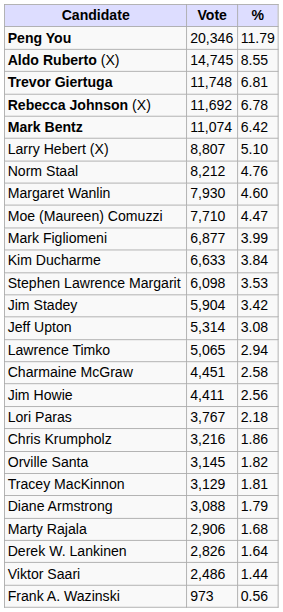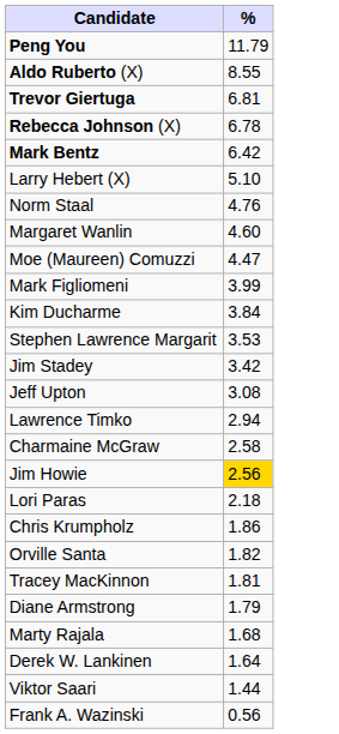- column: Vote | 20,346 | 14,745 | 11,748 | 11,692 | 11,074 | 8,807 | 8,212 | 7,930 | 7,710 | 6,877 | 6,633 | 6,098 | 5,904 | 5,314 | 5,065 | 4,451 | 4,411 | 3,767 | 3,216 | 3,145 | 3,129 | 3,088 | 2,906 | 2,826 | 2,486 | 973
Jim Howie | %: no background -> gold background
